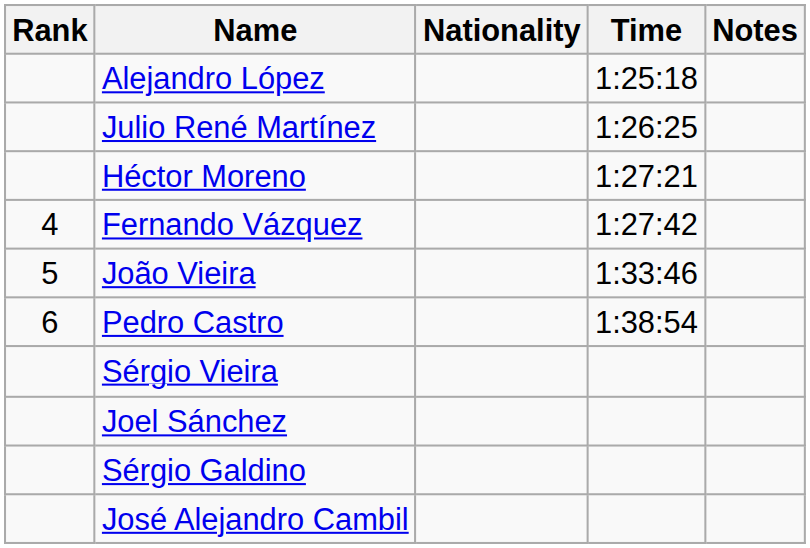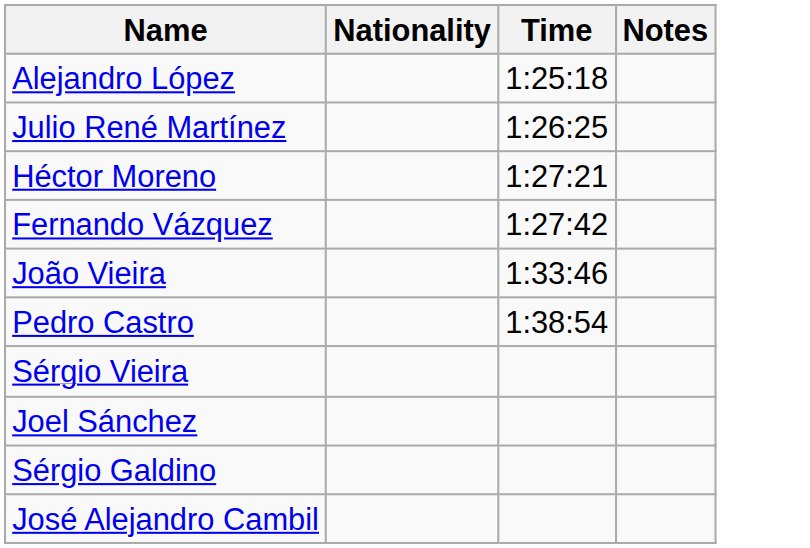- column: Rank | 4 | 5 | 6
